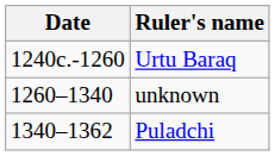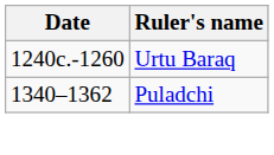- row: 1260–1340 | unknown
